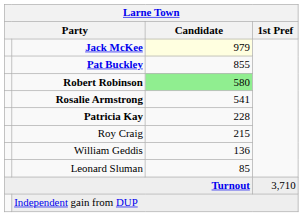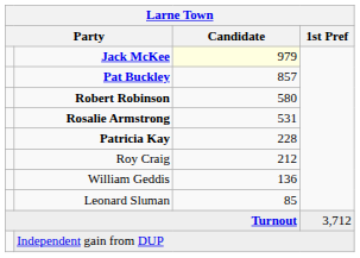Pat Buckley | Candidate: 855 -> 857
Robert Robinson | Candidate: lightgreen background -> no background
Rosalie Armstrong | Candidate: 541 -> 531
Roy Craig | Candidate: 215 -> 212
Turnout | 1st Pref: 3,710 -> 3,712
